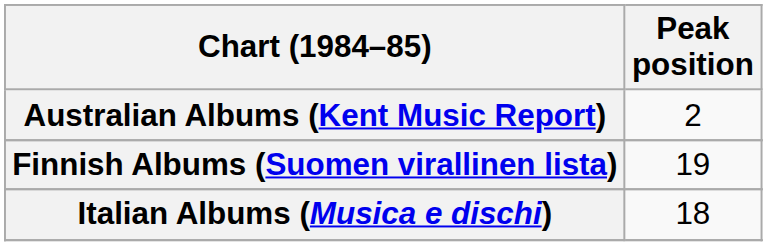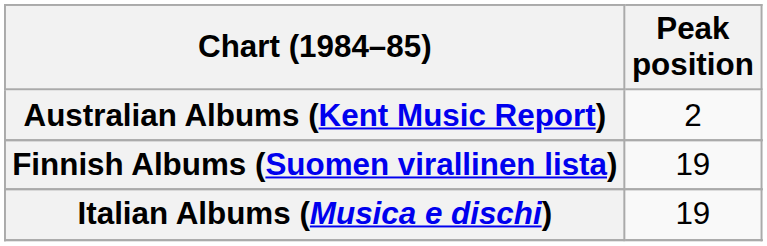Italian Albums (Musica e dischi) | Peak position: 18 -> 19
